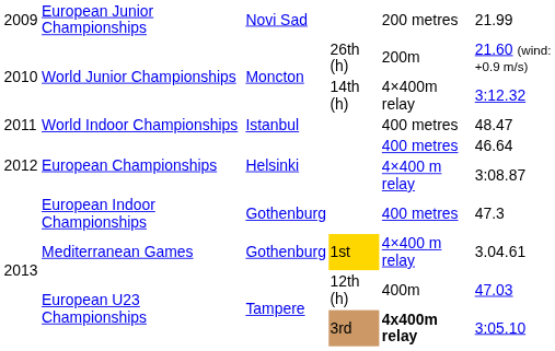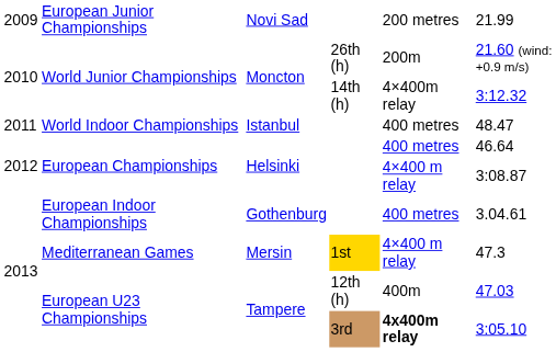European Indoor Championships | column 6: 47.3 -> 3.04.61
Mediterranean Games | column 3: Gothenburg -> Mersin
Mediterranean Games | column 6: 3.04.61 -> 47.3
